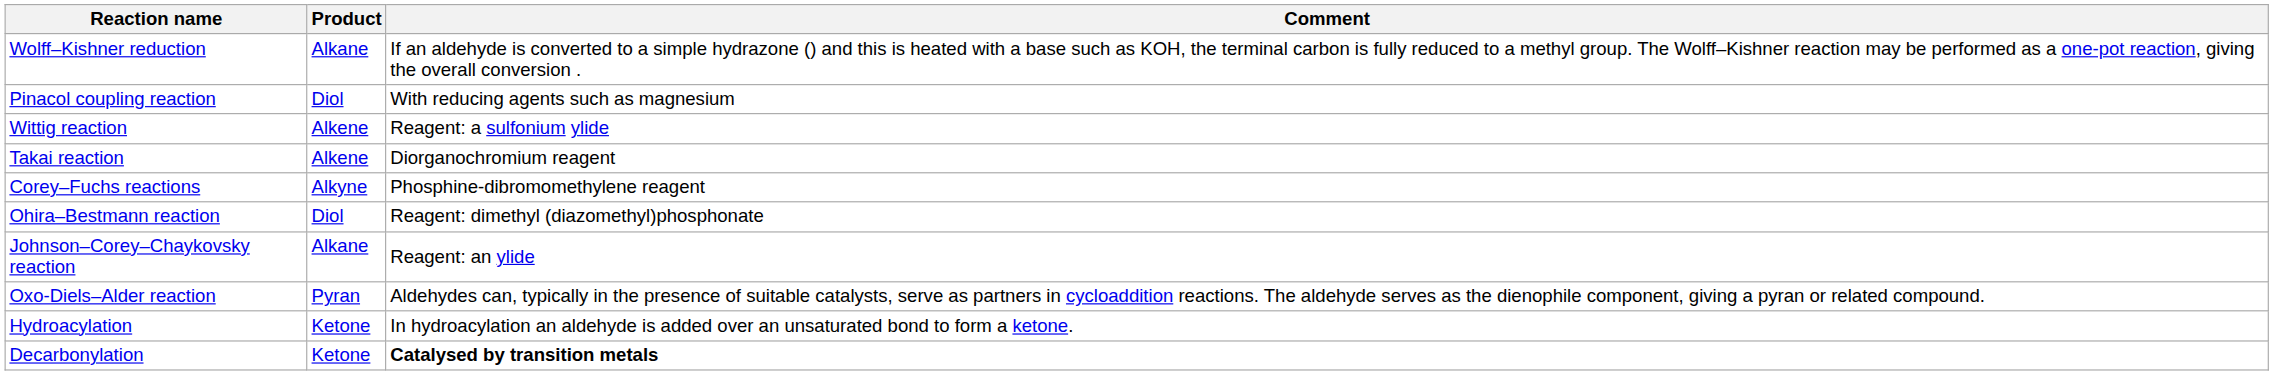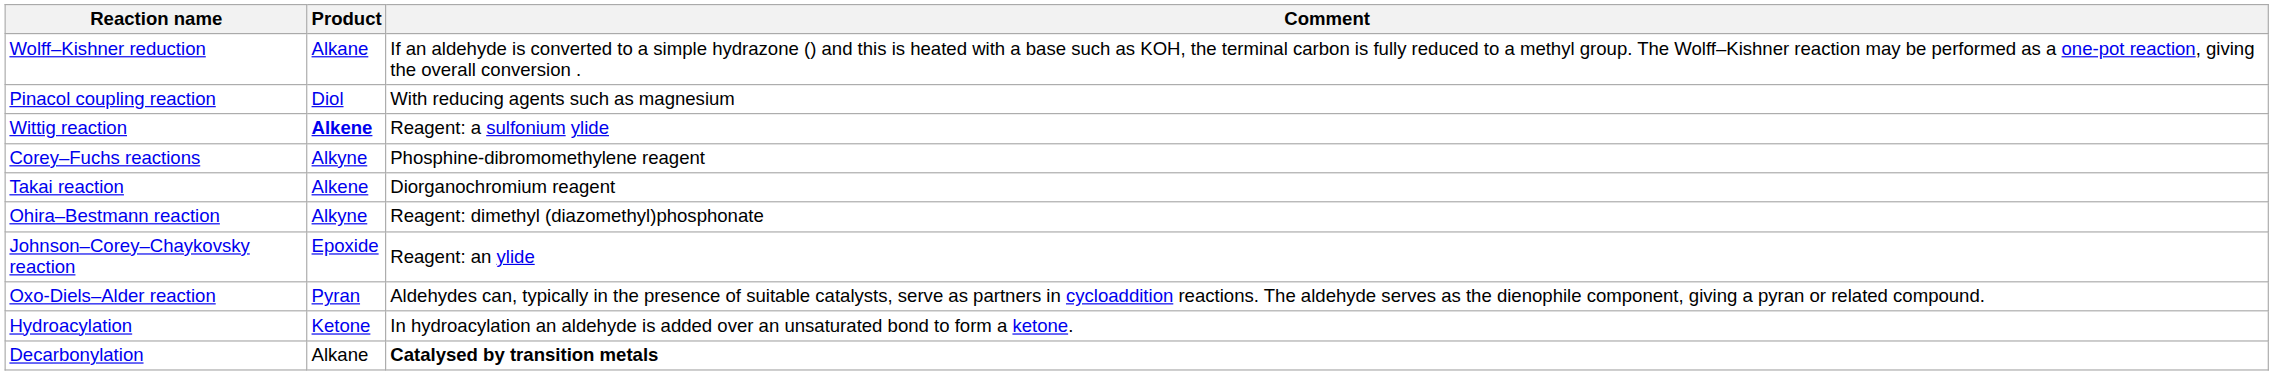Wittig reaction | Product: normal -> bold
rows swapped: Takai reaction <-> Corey–Fuchs reactions
Ohira–Bestmann reaction | Product: Diol -> Alkyne
Johnson–Corey–Chaykovsky reaction | Product: Alkane -> Epoxide
Decarbonylation | Product: Ketone -> Alkane
